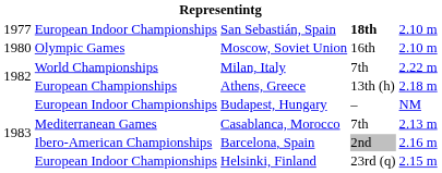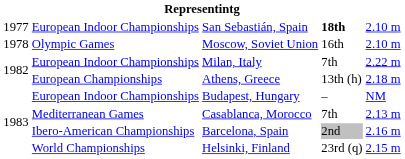Moscow, Soviet Union | column 1: 1980 -> 1978
Milan, Italy | column 2: World Championships -> European Indoor Championships
Helsinki, Finland | column 2: European Indoor Championships -> World Championships
